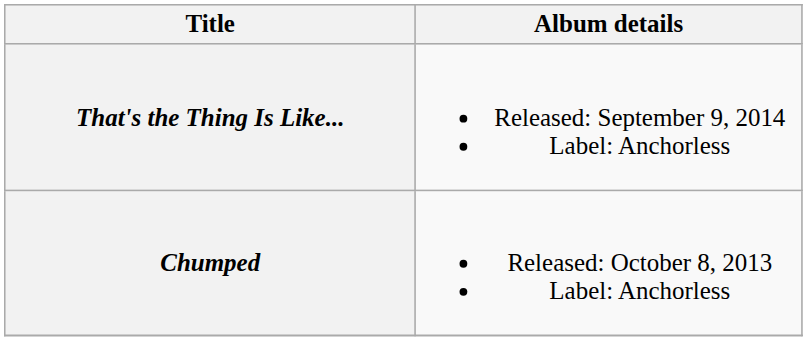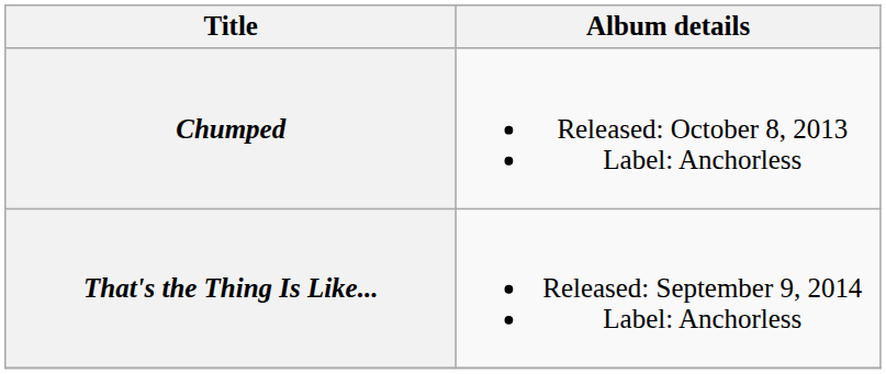rows swapped: Chumped <-> That's the Thing Is Like...
